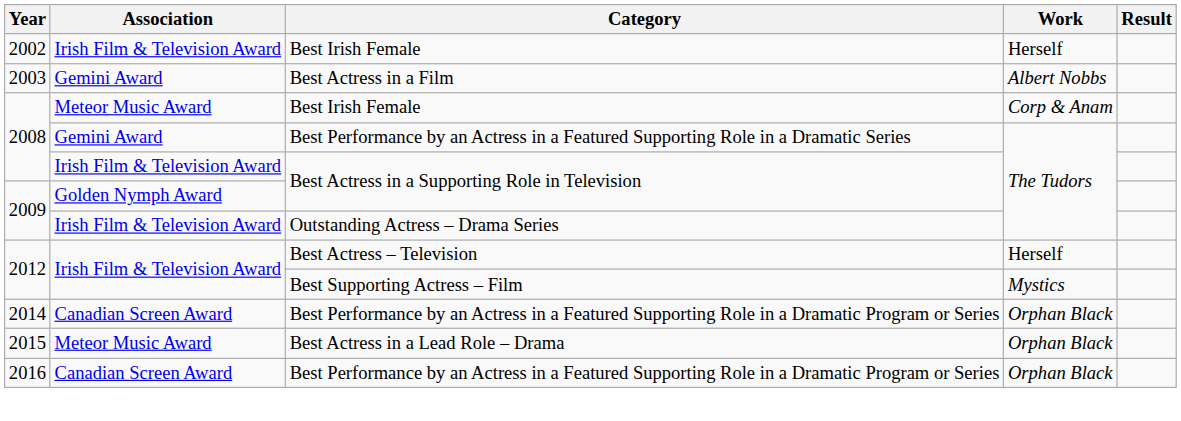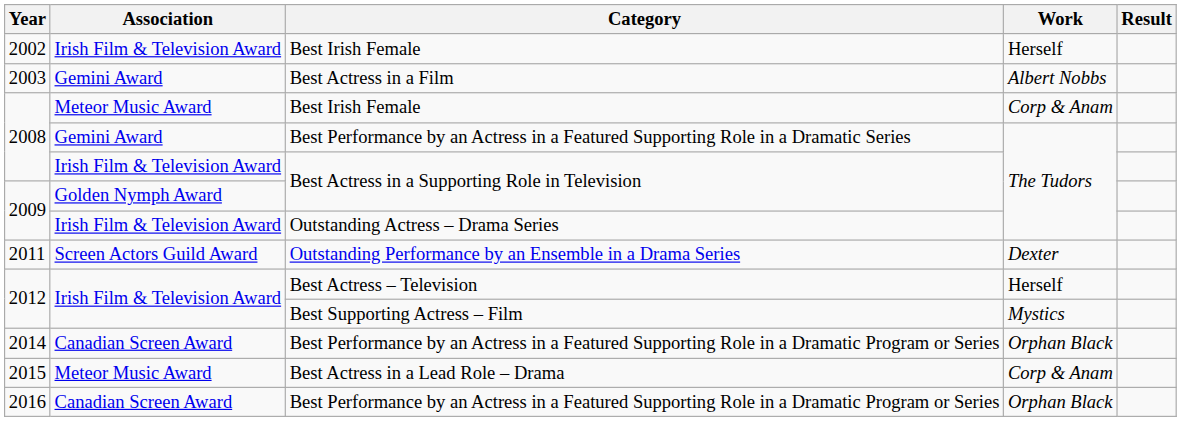+ row: 2011 | Screen Actors Guild Award | Outstanding Performance by an Ensemble in a Drama Series | Dexter
Best Actress in a Lead Role – Drama | Work: Orphan Black -> Corp & Anam
